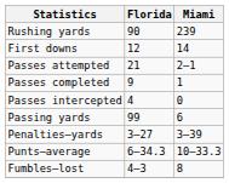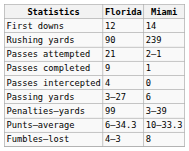rows swapped: First downs <-> Rushing yards
Passing yards | Florida: 99 -> 3–27
Penalties–yards | Florida: 3–27 -> 99
